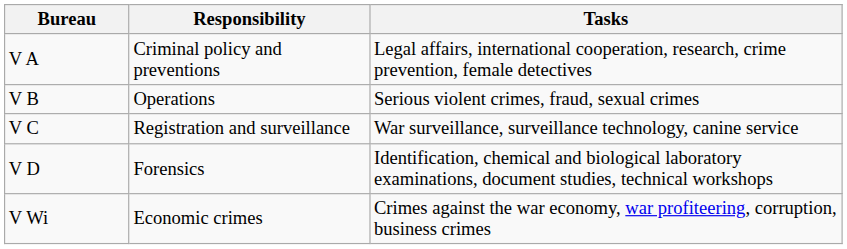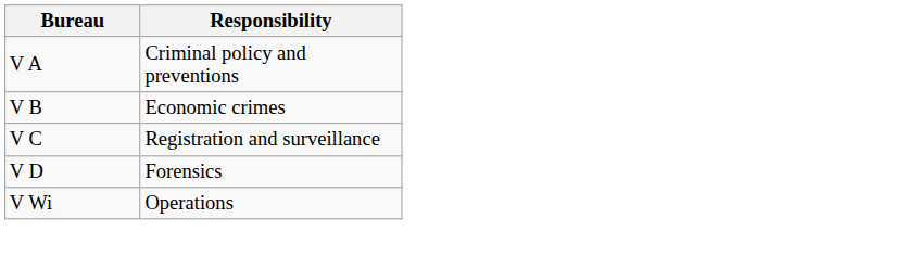- column: Tasks | Legal affairs, international cooperation, research, crime prevention, female detectives | Serious violent crimes, fraud, sexual crimes | War surveillance, surveillance technology, canine service | Identification, chemical and biological laboratory examinations, document studies, technical workshops | Crimes against the war economy, war profiteering, corruption, business crimes
V B | Responsibility: Operations -> Economic crimes
V Wi | Responsibility: Economic crimes -> Operations
